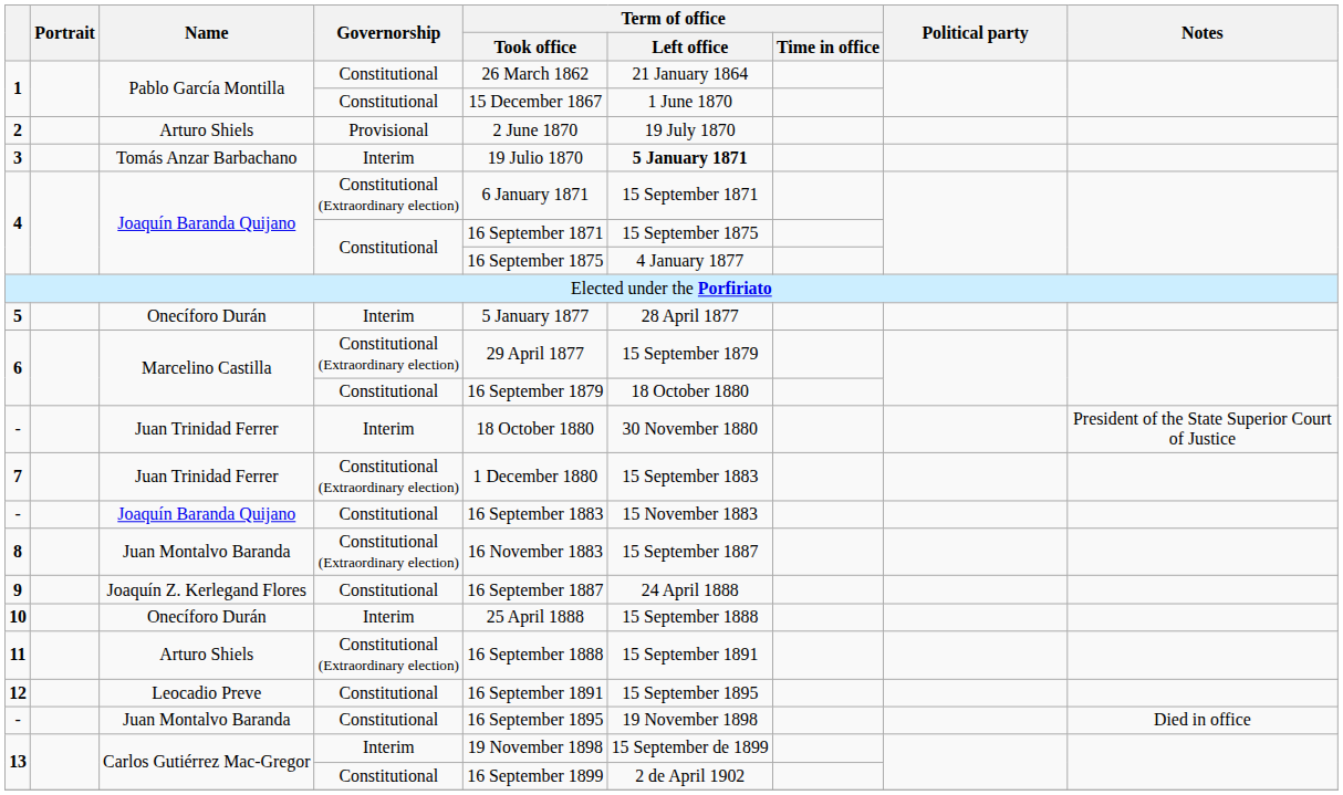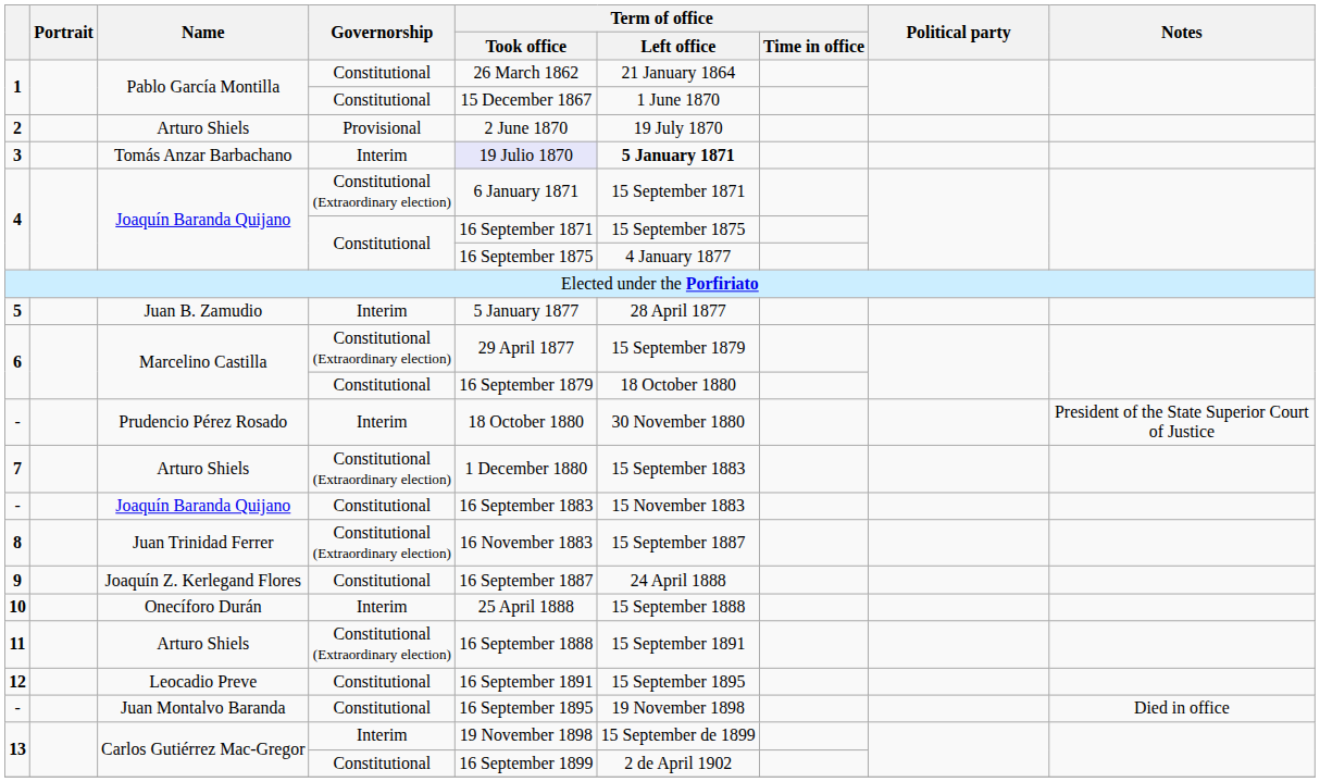3 | Term of office / Took office: no background -> lavender background
5 | Name: Onecíforo Durán -> Juan B. Zamudio
- / Interim | Name: Juan Trinidad Ferrer -> Prudencio Pérez Rosado
7 | Name: Juan Trinidad Ferrer -> Arturo Shiels
8 | Name: Juan Montalvo Baranda -> Juan Trinidad Ferrer
